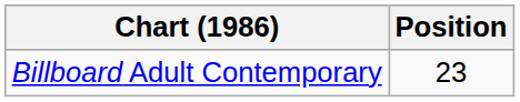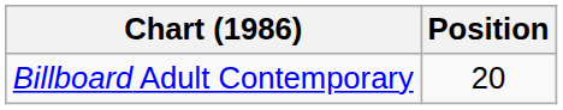Billboard Adult Contemporary | Position: 23 -> 20
